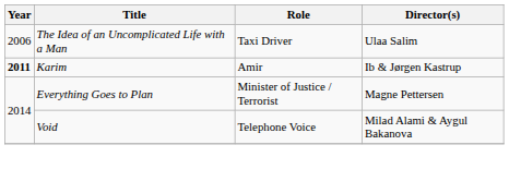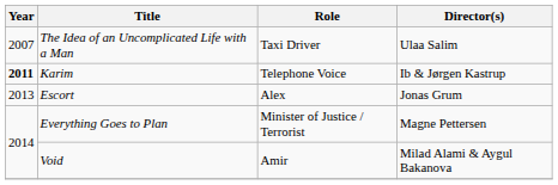The Idea of an Uncomplicated Life with a Man | Year: 2006 -> 2007
Karim | Role: Amir -> Telephone Voice
+ row: 2013 | Escort | Alex | Jonas Grum
Void | Role: Telephone Voice -> Amir
